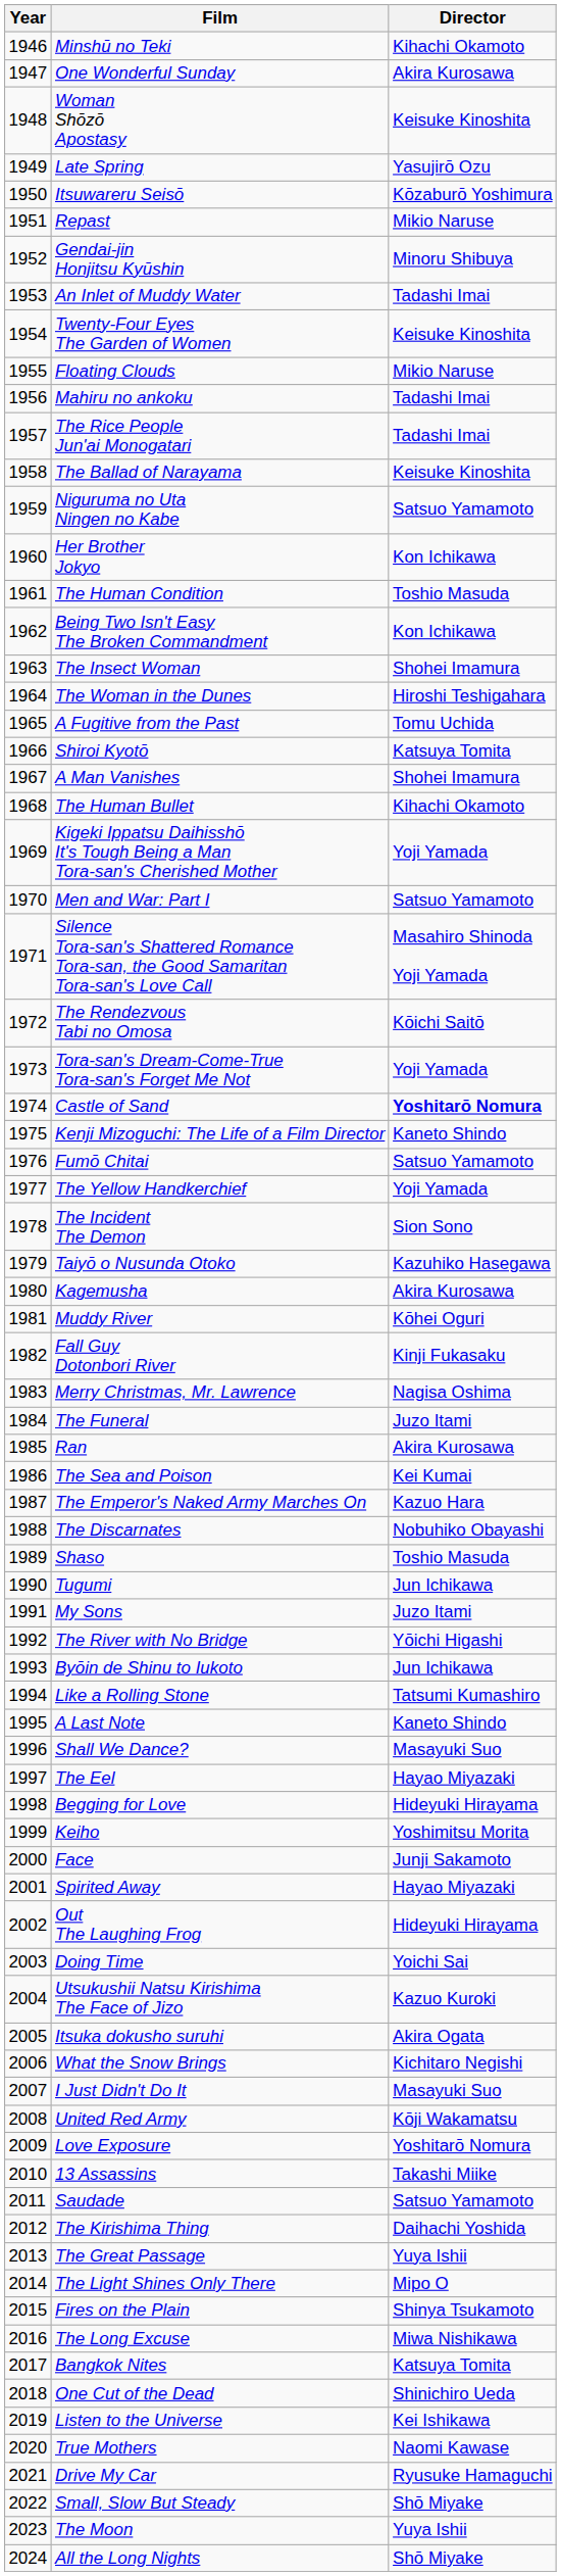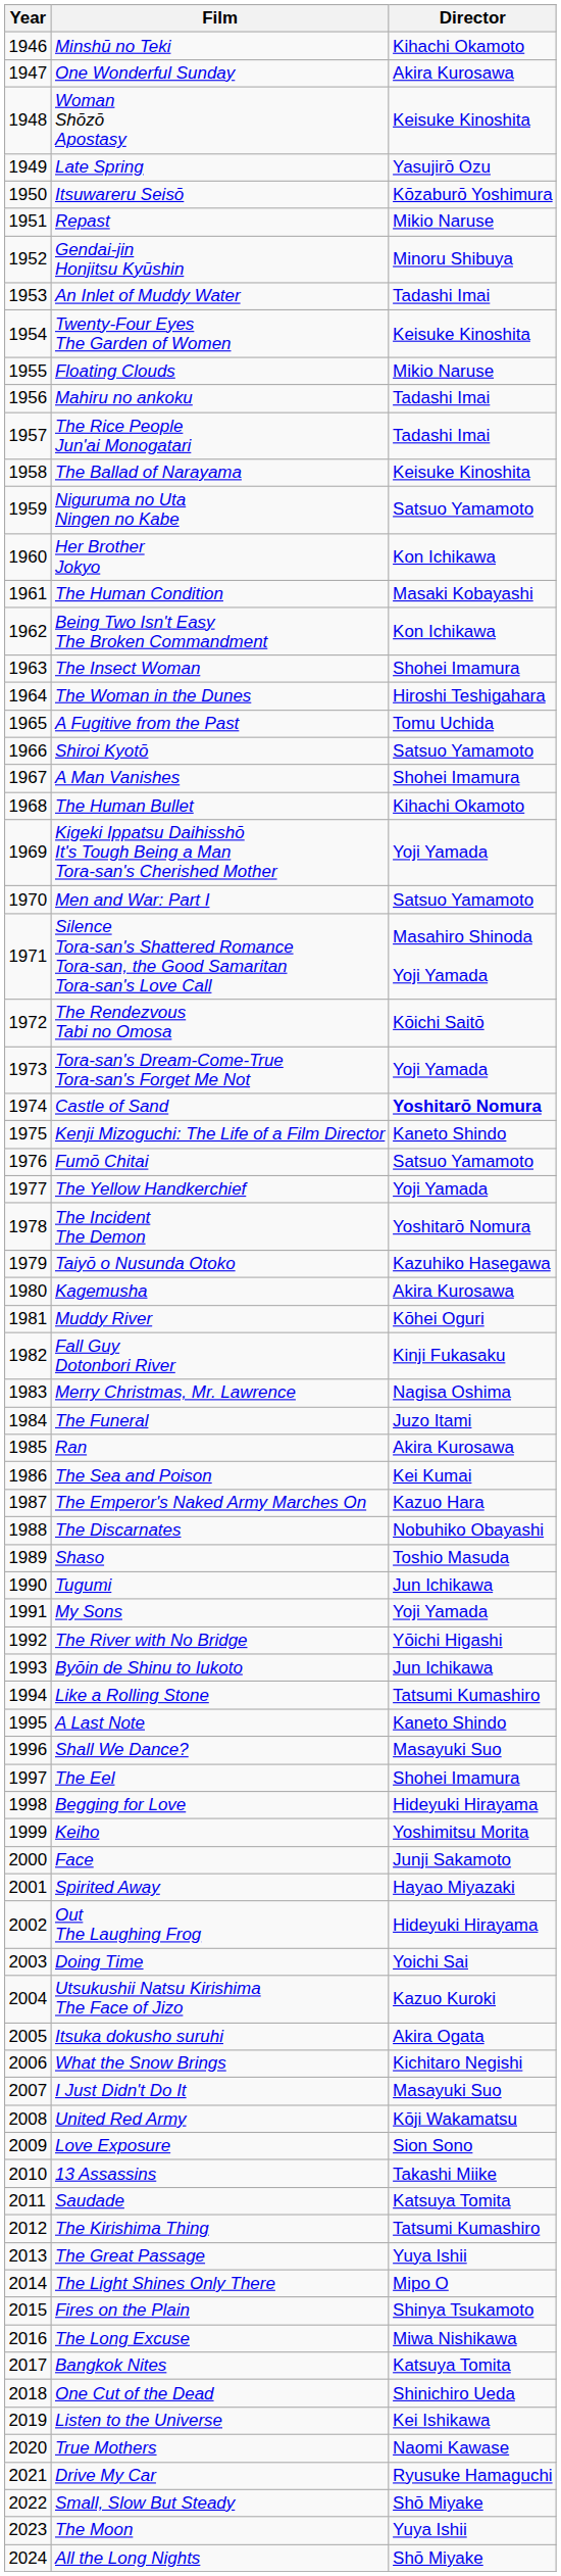The Human Condition | Director: Toshio Masuda -> Masaki Kobayashi
Shiroi Kyotō | Director: Katsuya Tomita -> Satsuo Yamamoto
The Incident The Demon | Director: Sion Sono -> Yoshitarō Nomura
My Sons | Director: Juzo Itami -> Yoji Yamada
The Eel | Director: Hayao Miyazaki -> Shohei Imamura
Love Exposure | Director: Yoshitarō Nomura -> Sion Sono
Saudade | Director: Satsuo Yamamoto -> Katsuya Tomita
The Kirishima Thing | Director: Daihachi Yoshida -> Tatsumi Kumashiro
